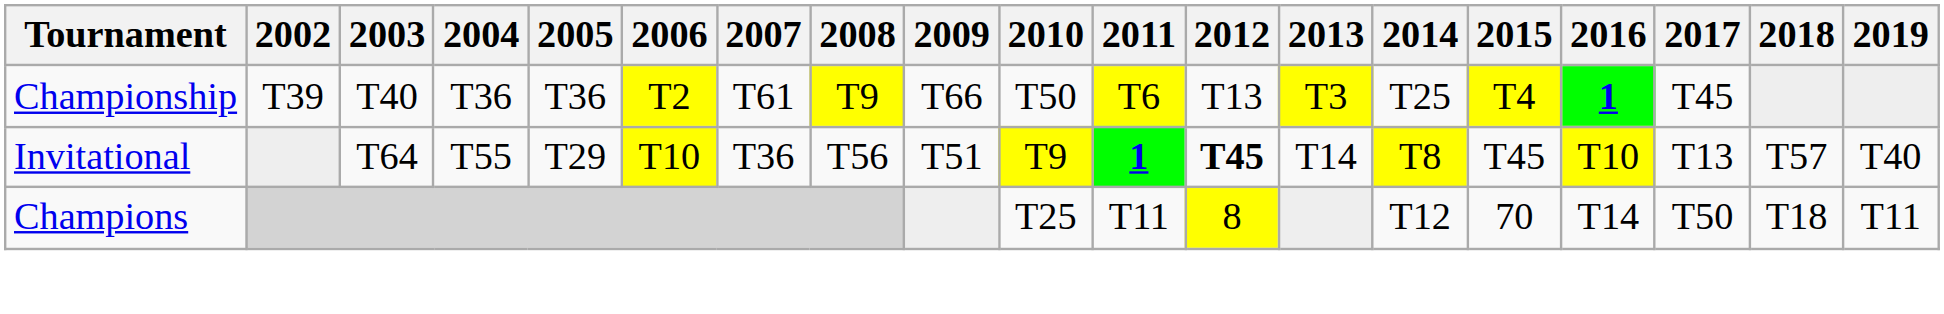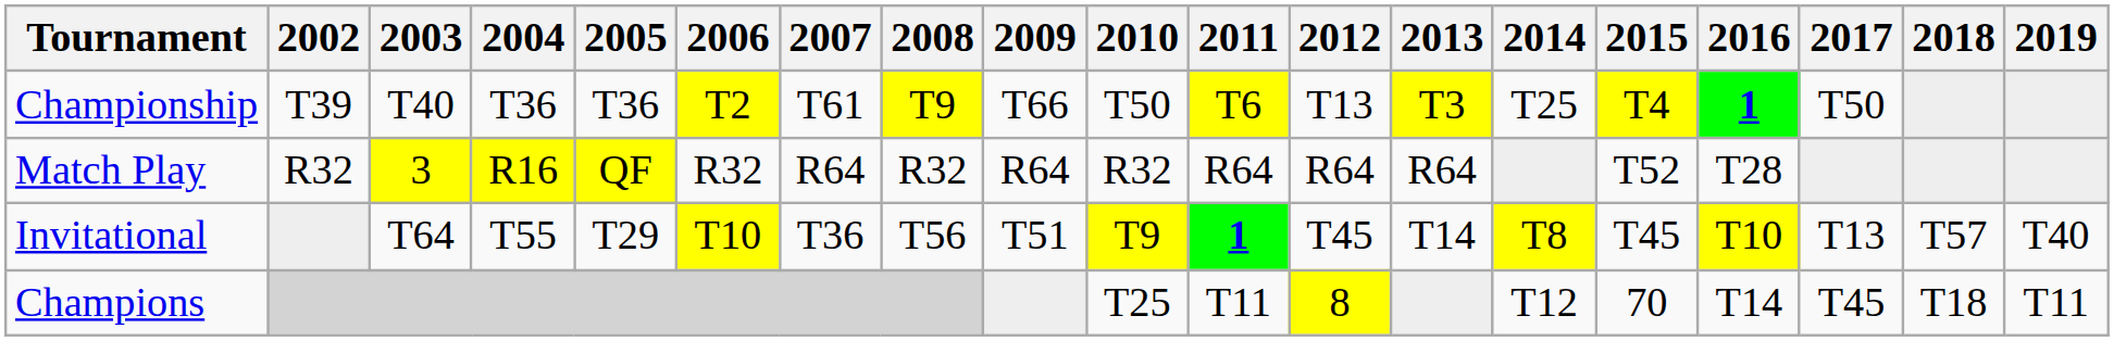Championship | 2017: T45 -> T50
+ row: Match Play | R32 | 3 | R16 | QF | R32 | R64 | R32 | R64 | R32 | R64 | R64 | R64 | T52 | T28
Invitational | 2012: bold -> normal
Champions | 2017: T50 -> T45
